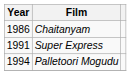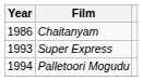Super Express | Year: 1991 -> 1993
